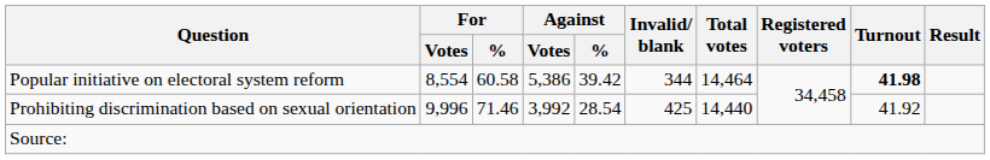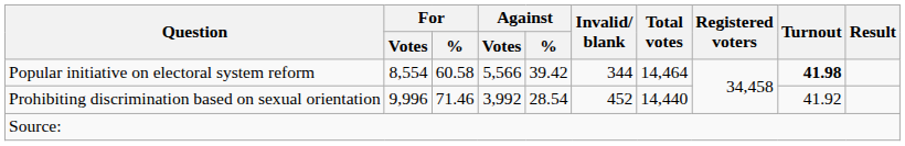Popular initiative on electoral system reform | Against / Votes: 5,386 -> 5,566
Prohibiting discrimination based on sexual orientation | Invalid/ blank: 425 -> 452
